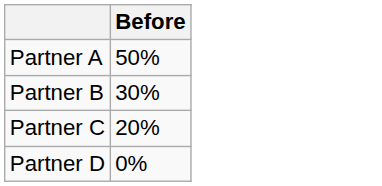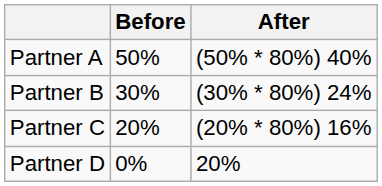+ column: After | (50% * 80%) 40% | (30% * 80%) 24% | (20% * 80%) 16% | 20%
